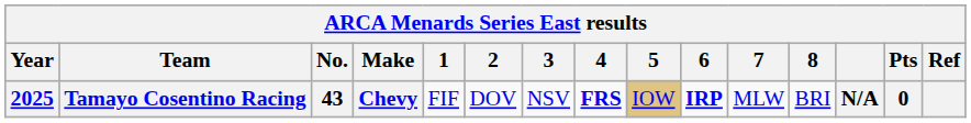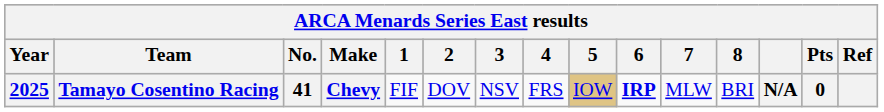Tamayo Cosentino Racing | No.: 43 -> 41
Tamayo Cosentino Racing | 4: bold -> normal
